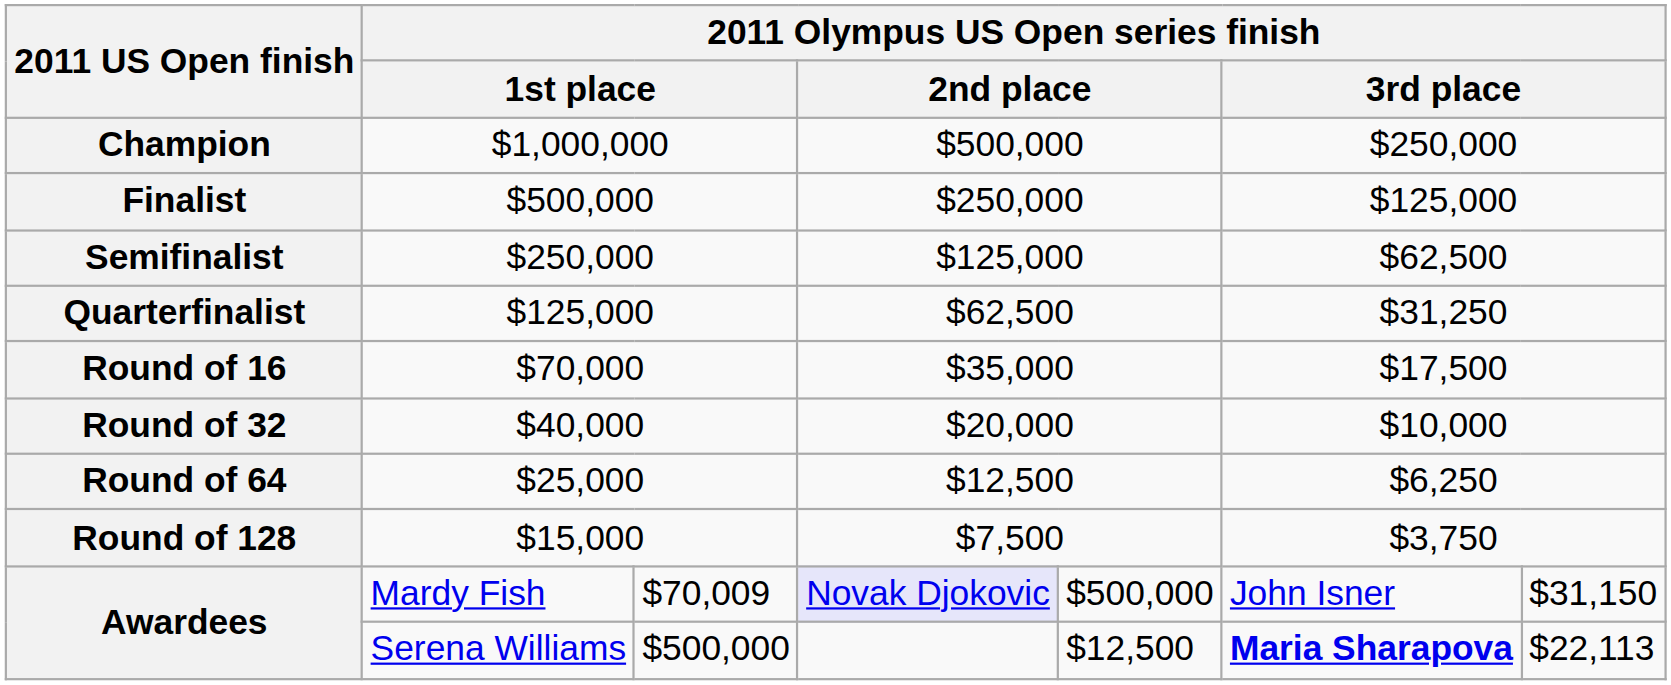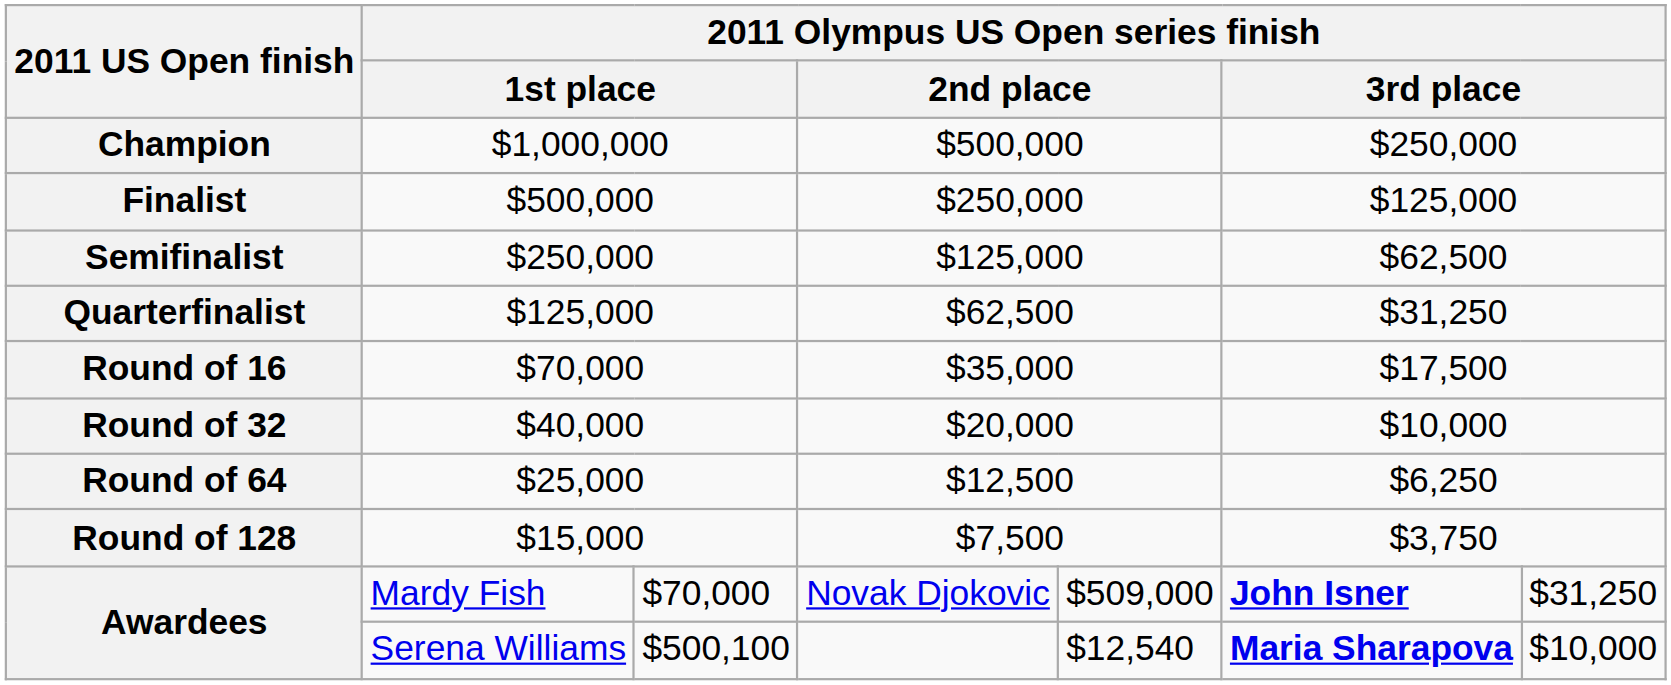Awardees / Mardy Fish | column 3: $70,009 -> $70,000
Awardees / Mardy Fish | column 4: lavender background -> no background
Awardees / Mardy Fish | column 5: $500,000 -> $509,000
Awardees / Mardy Fish | column 6: normal -> bold
Awardees / Mardy Fish | column 7: $31,150 -> $31,250
Awardees / Serena Williams | column 3: $500,000 -> $500,100
Awardees / Serena Williams | column 5: $12,500 -> $12,540
Awardees / Serena Williams | column 7: $22,113 -> $10,000
